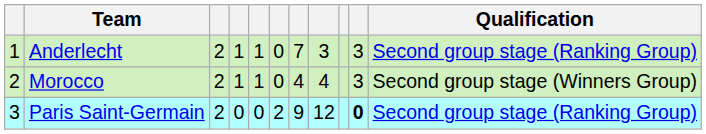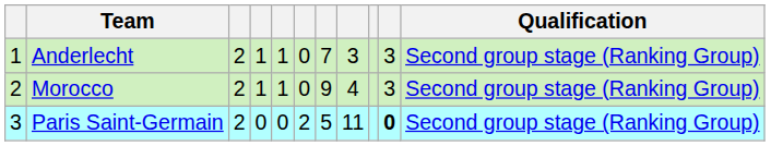Morocco | column 7: 4 -> 9
Morocco | Qualification: Second group stage (Winners Group) -> Second group stage (Ranking Group)
Paris Saint-Germain | column 7: 9 -> 5
Paris Saint-Germain | column 8: 12 -> 11
